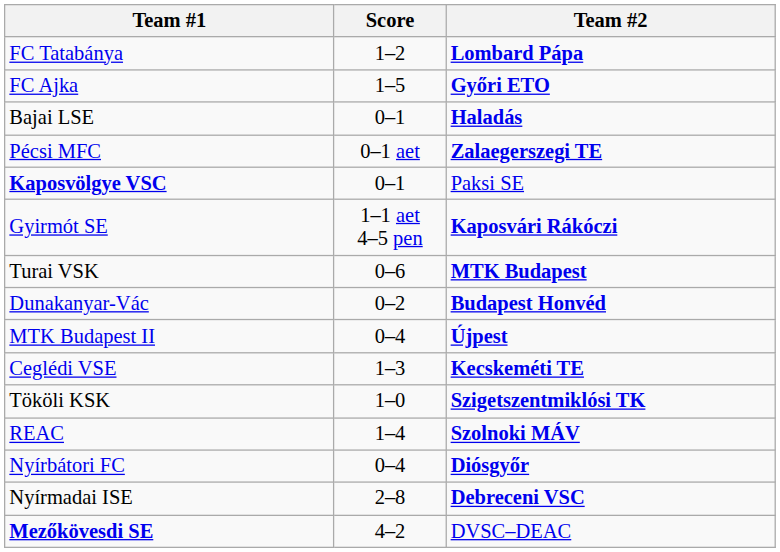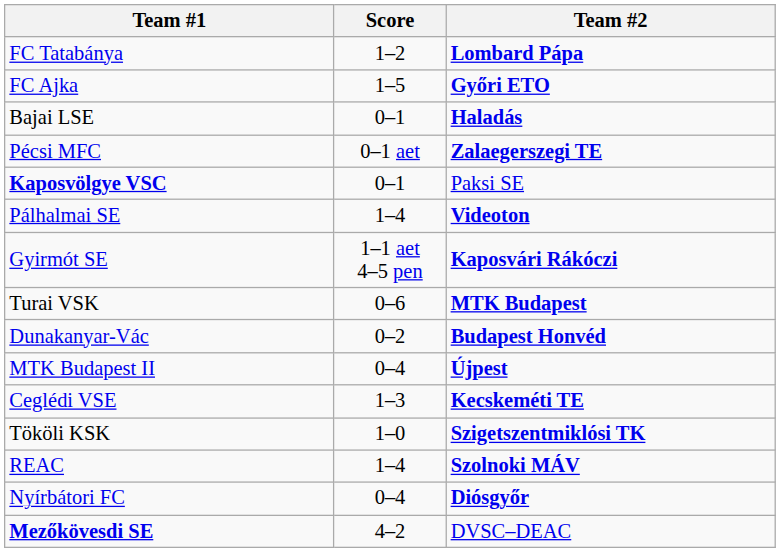+ row: Pálhalmai SE | 1–4 | Videoton
- row: Nyírmadai ISE | 2–8 | Debreceni VSC
